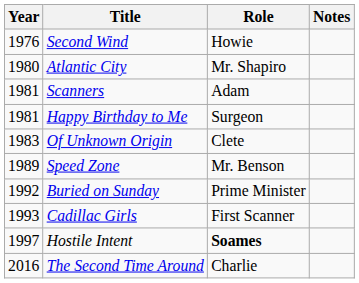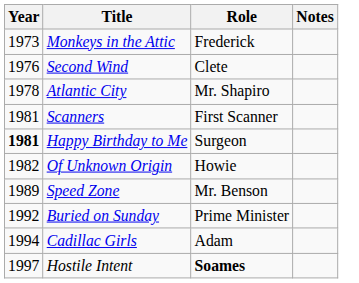+ row: 1973 | Monkeys in the Attic | Frederick
Second Wind | Role: Howie -> Clete
Atlantic City | Year: 1980 -> 1978
Scanners | Role: Adam -> First Scanner
Happy Birthday to Me | Year: normal -> bold
Of Unknown Origin | Year: 1983 -> 1982
Of Unknown Origin | Role: Clete -> Howie
Cadillac Girls | Year: 1993 -> 1994
Cadillac Girls | Role: First Scanner -> Adam
- row: 2016 | The Second Time Around | Charlie
